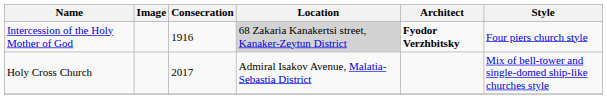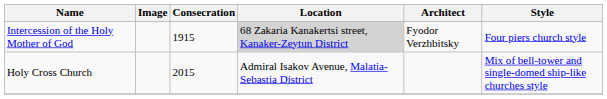Intercession of the Holy Mother of God | Consecration: 1916 -> 1915
Intercession of the Holy Mother of God | Architect: bold -> normal
Holy Cross Church | Consecration: 2017 -> 2015
